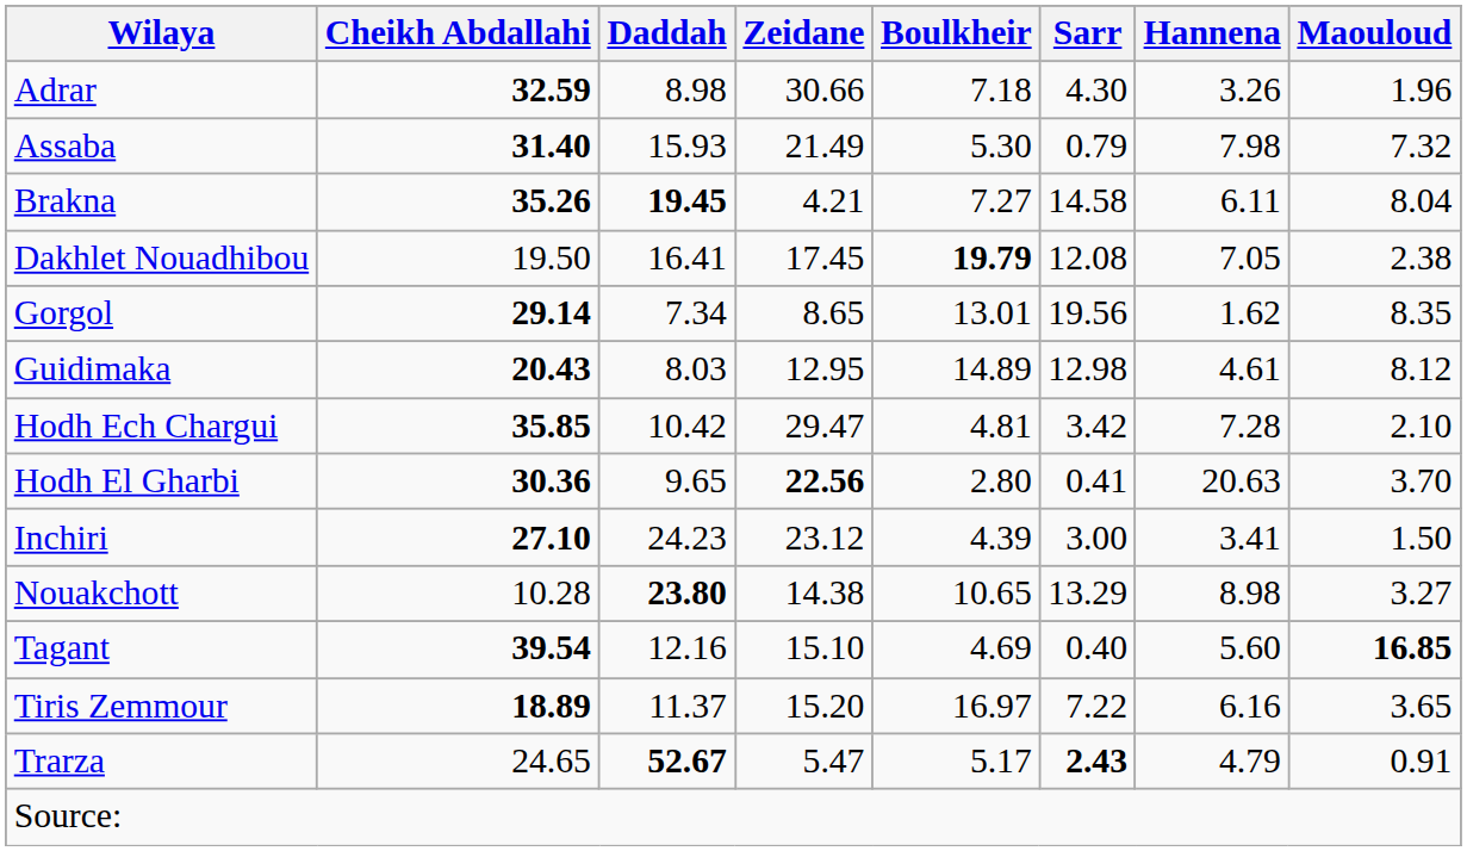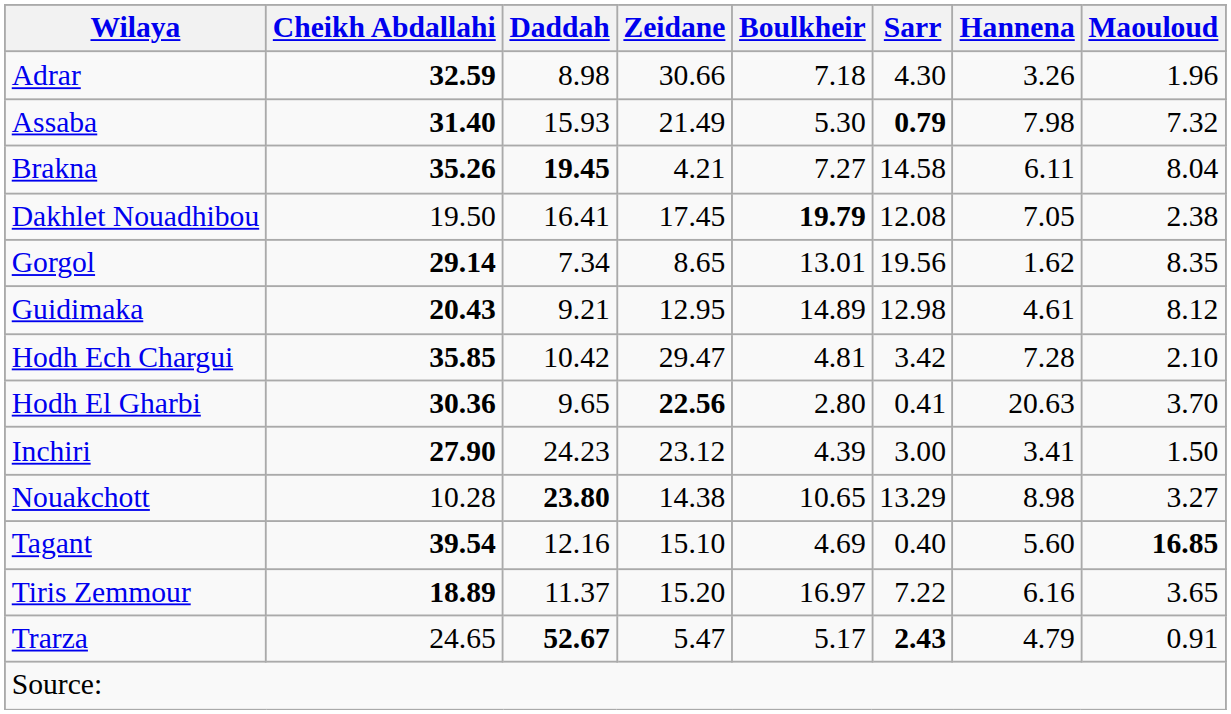Assaba | Sarr: normal -> bold
Guidimaka | Daddah: 8.03 -> 9.21
Inchiri | Cheikh Abdallahi: 27.10 -> 27.90
